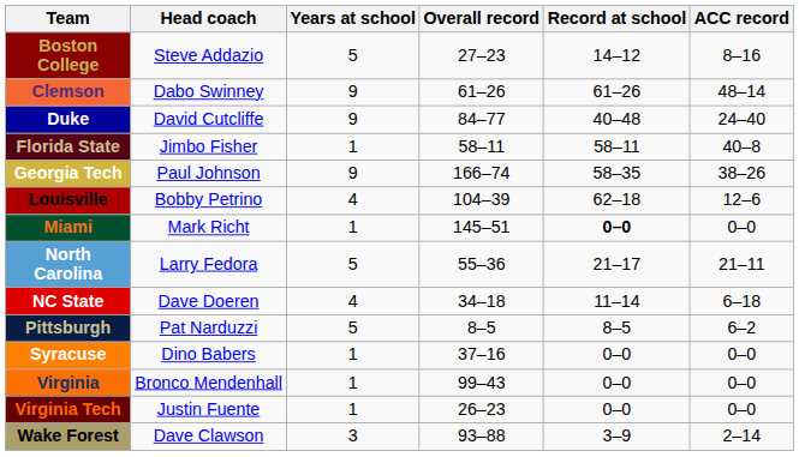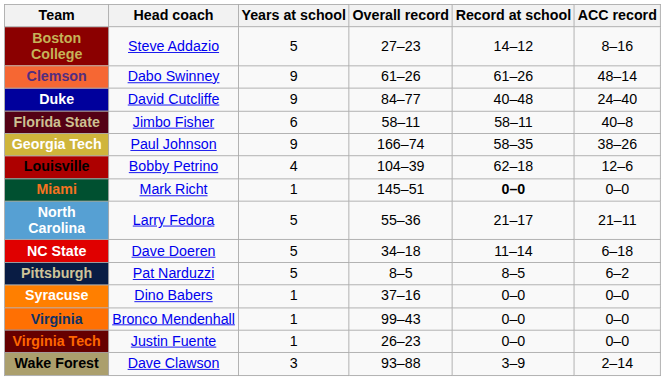Florida State | Years at school: 1 -> 6
NC State | Years at school: 4 -> 5
